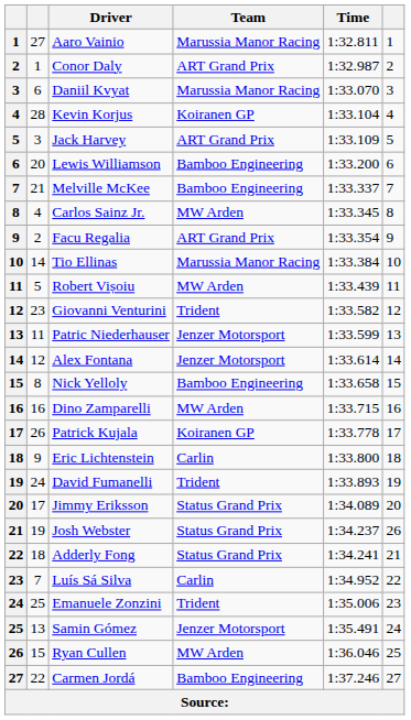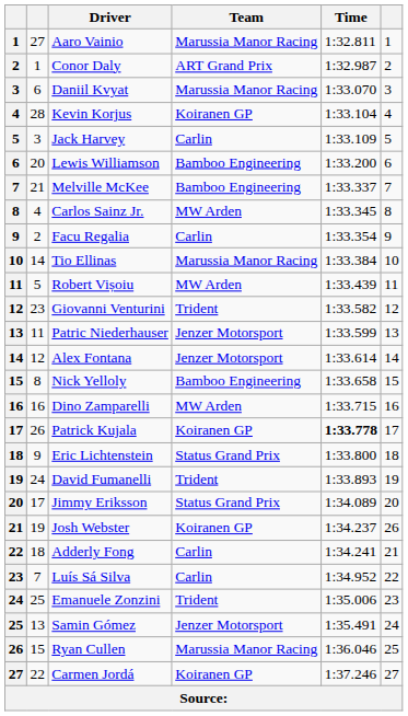Jack Harvey | Team: ART Grand Prix -> Carlin
Facu Regalia | Team: ART Grand Prix -> Carlin
Patrick Kujala | Time: normal -> bold
Eric Lichtenstein | Team: Carlin -> Status Grand Prix
Josh Webster | Team: Status Grand Prix -> Koiranen GP
Adderly Fong | Team: Status Grand Prix -> Carlin
Ryan Cullen | Team: MW Arden -> Marussia Manor Racing
Carmen Jordá | Team: Bamboo Engineering -> Koiranen GP
